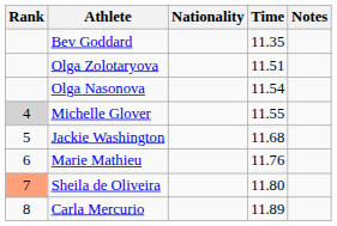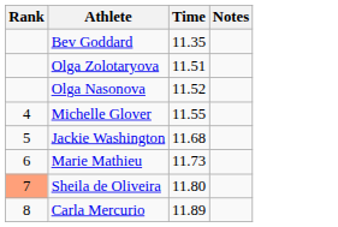- column: Nationality
Olga Nasonova | Time: 11.54 -> 11.52
Michelle Glover | Rank: lightgrey background -> no background
Marie Mathieu | Time: 11.76 -> 11.73
